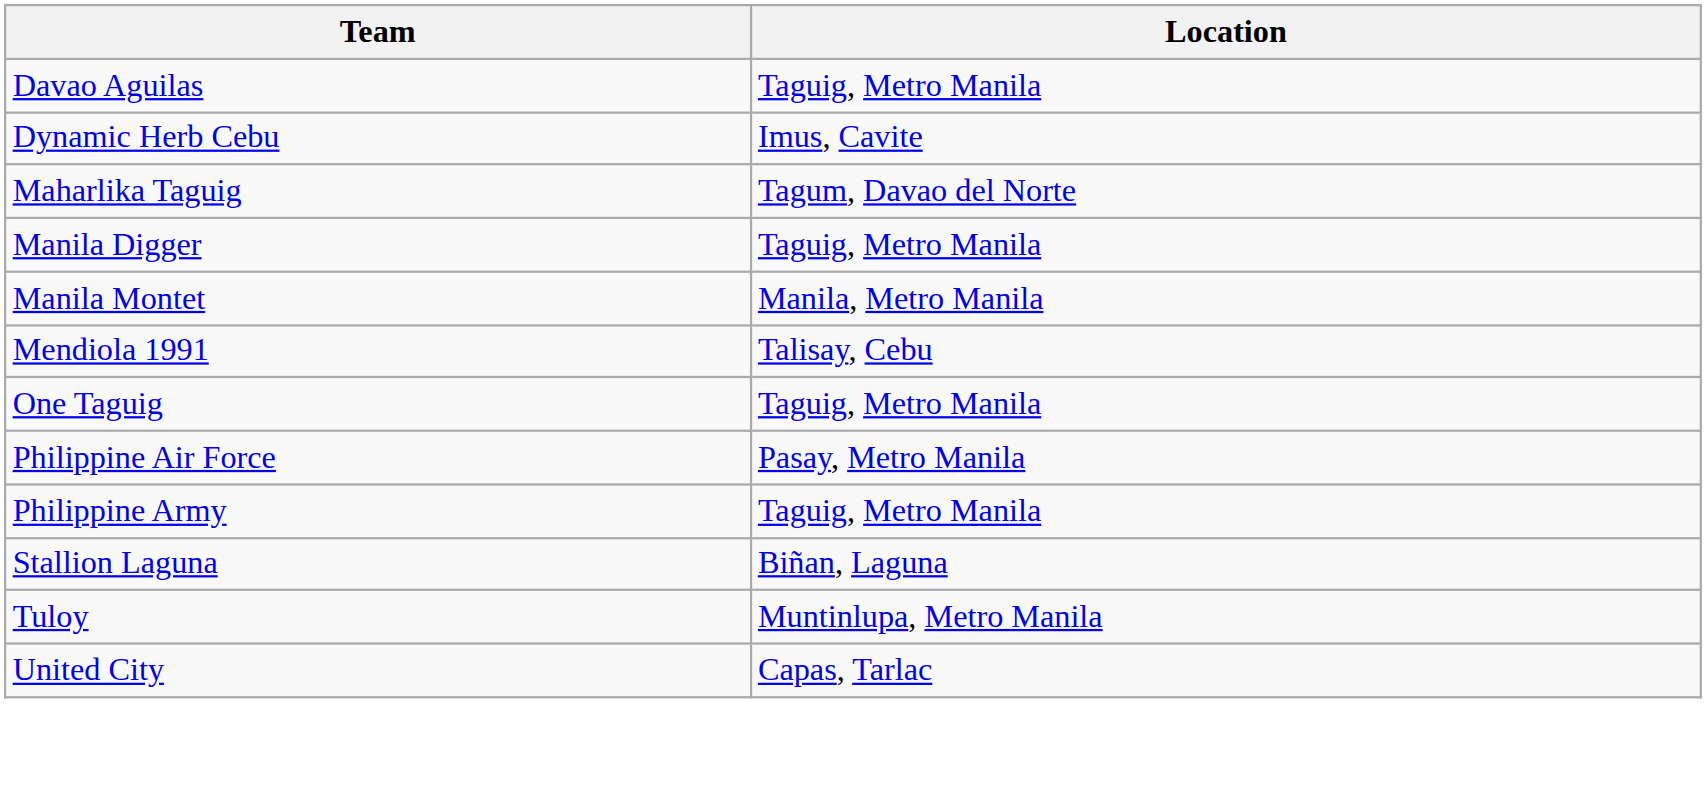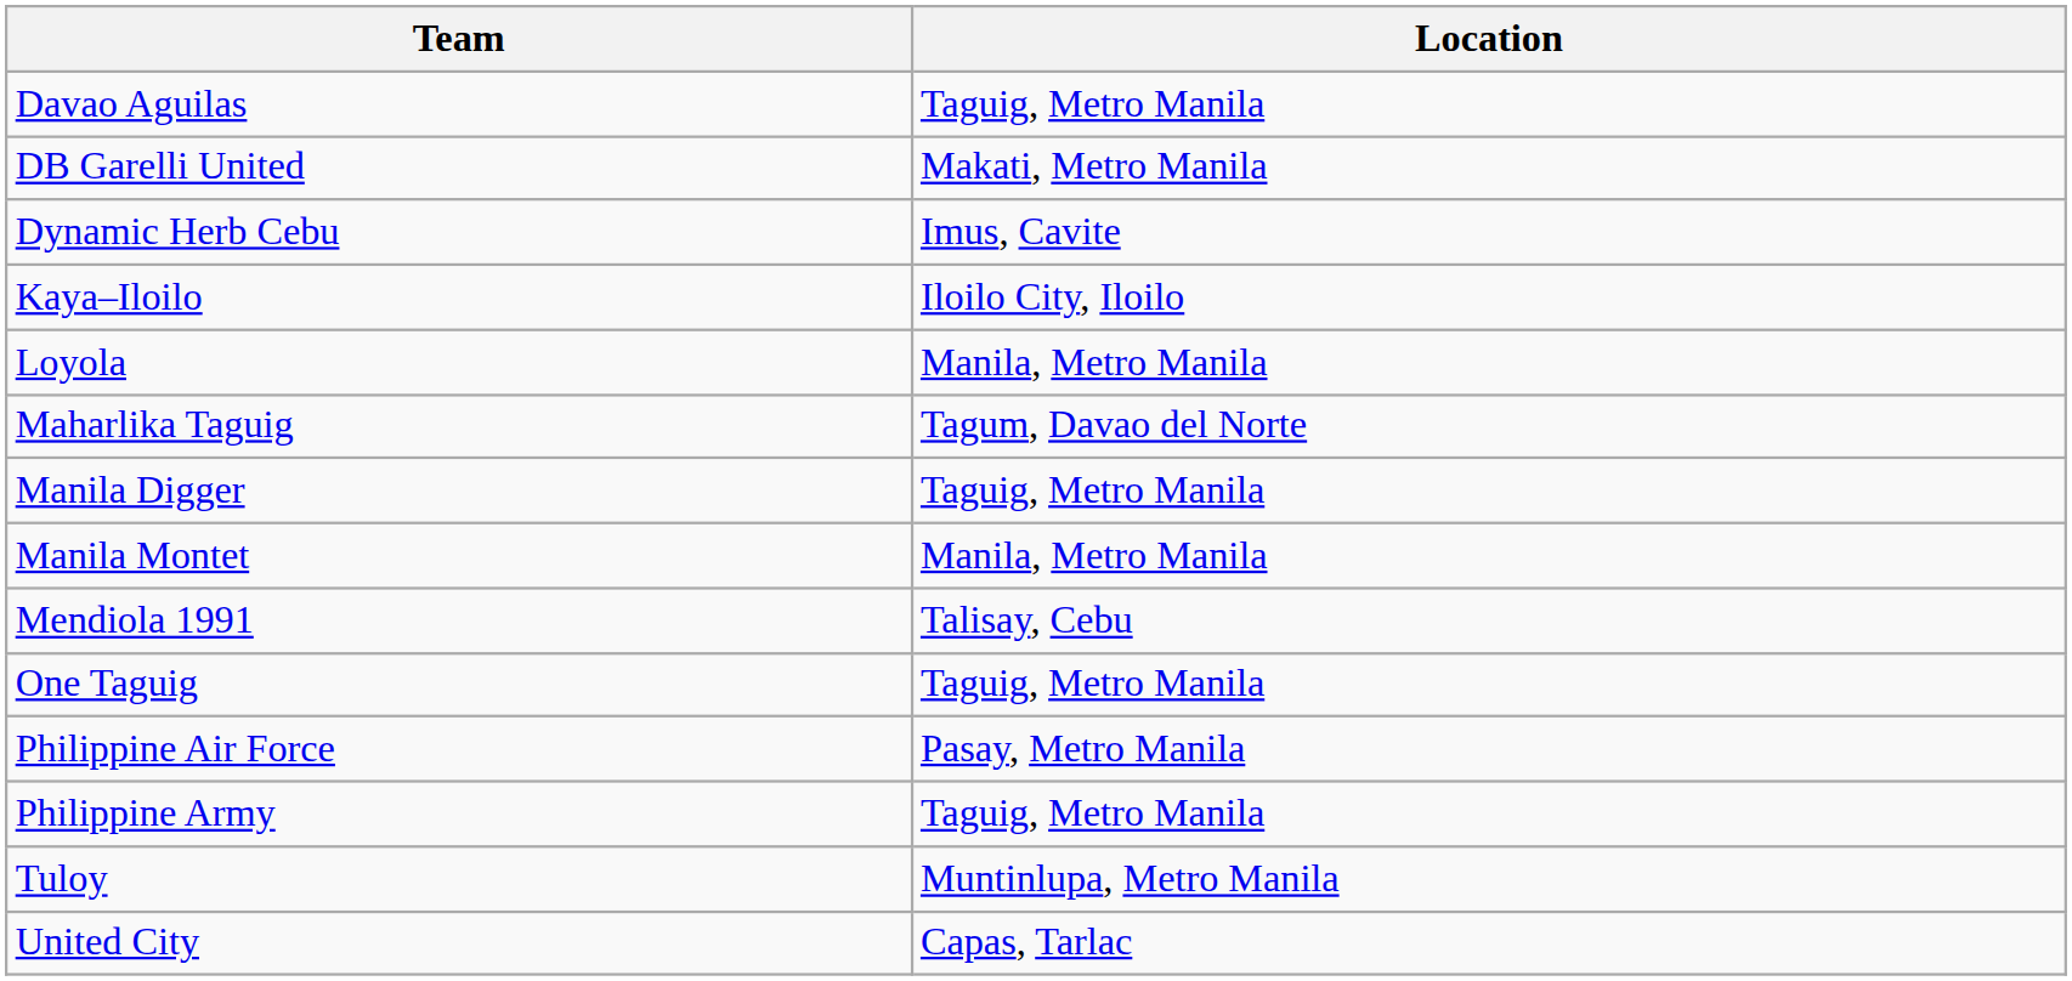+ row: DB Garelli United | Makati, Metro Manila
+ row: Kaya–Iloilo | Iloilo City, Iloilo
+ row: Loyola | Manila, Metro Manila
- row: Stallion Laguna | Biñan, Laguna
